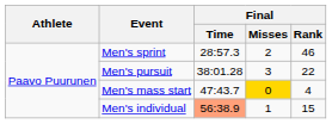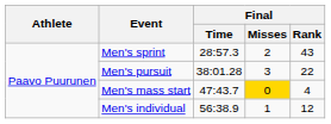Men's sprint | Final / Rank: 46 -> 43
Men's individual | Final / Time: lightsalmon background -> no background
Men's individual | Final / Rank: 15 -> 12
